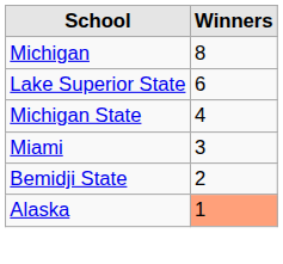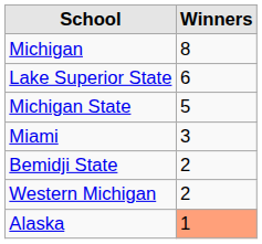Michigan State | Winners: 4 -> 5
+ row: Western Michigan | 2
